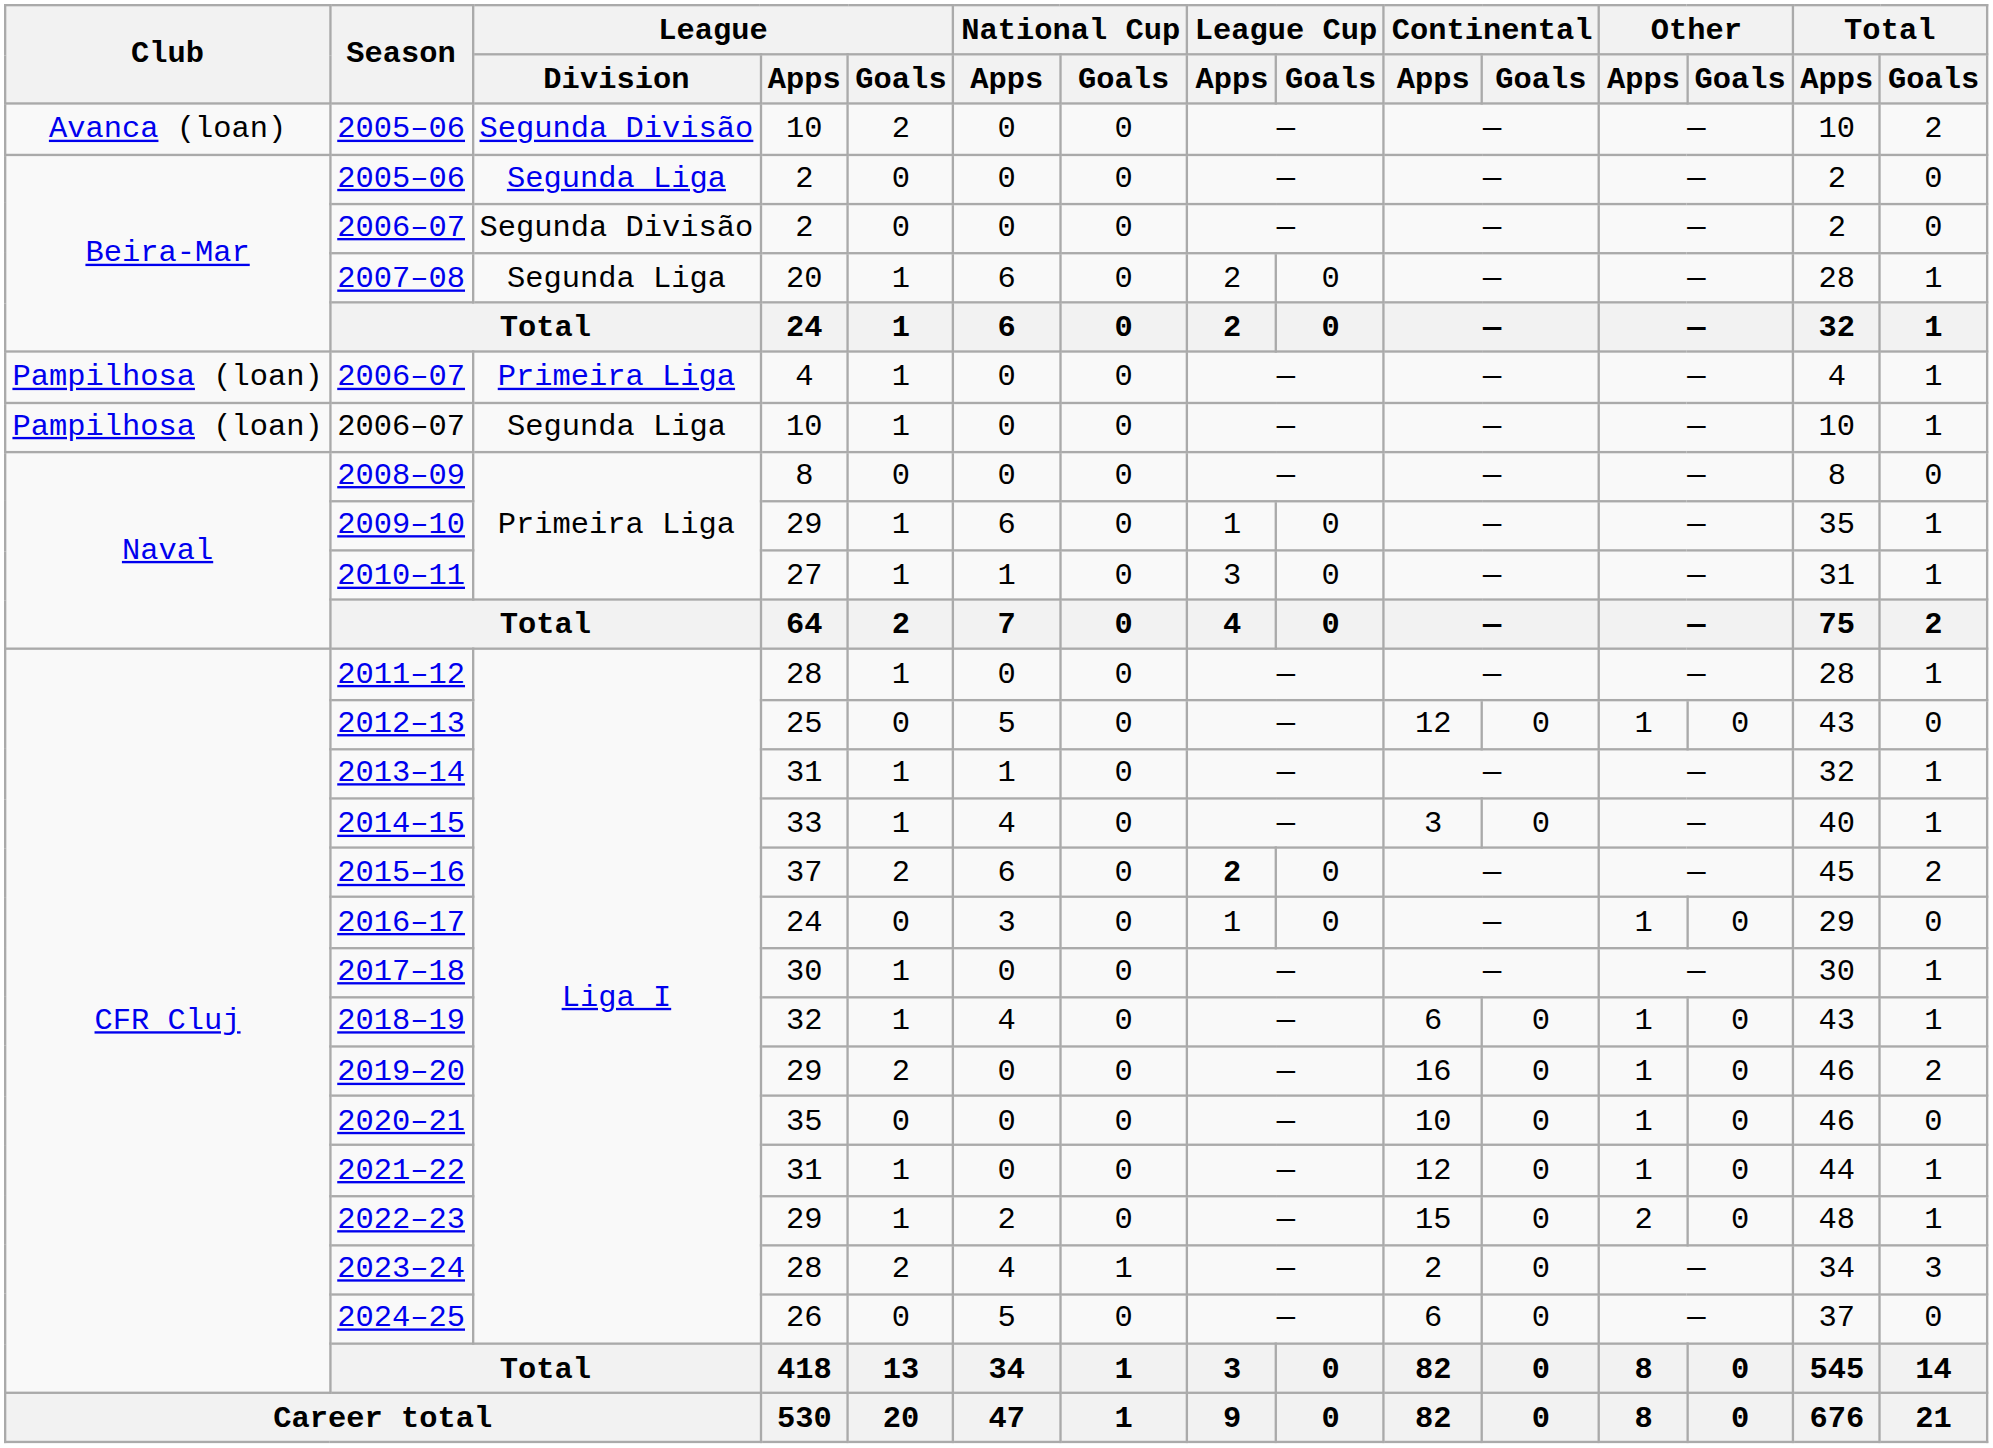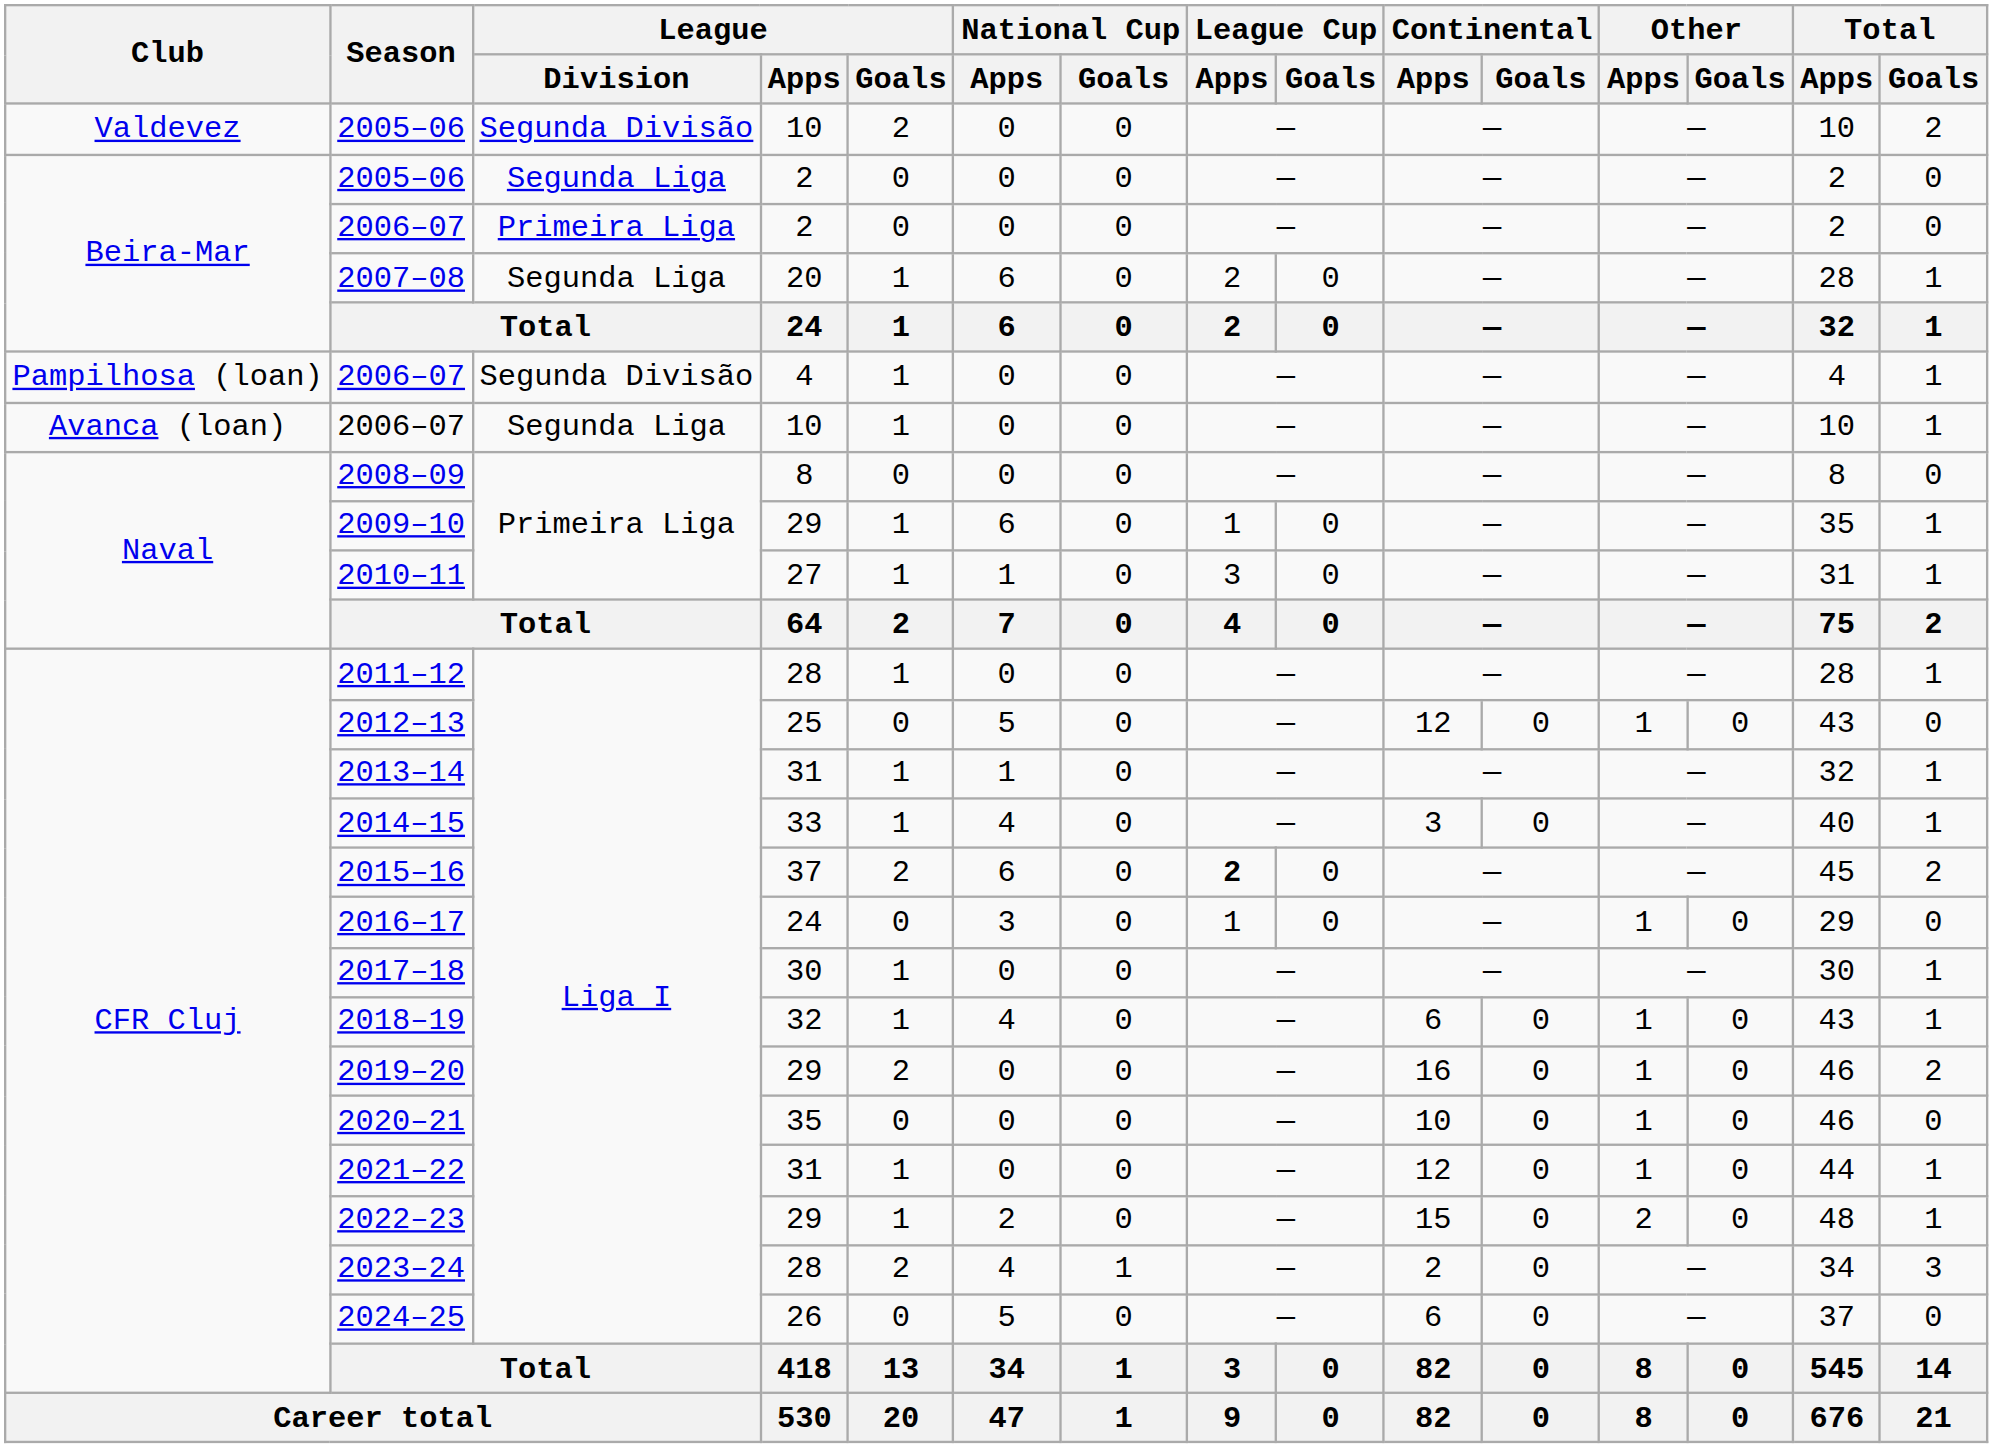2005–06 / 10 | Club: Avanca (loan) -> Valdevez
2006–07 / 2 | League / Division: Segunda Divisão -> Primeira Liga
2006–07 / 4 | League / Division: Primeira Liga -> Segunda Divisão
2006–07 / 10 | Club: Pampilhosa (loan) -> Avanca (loan)
